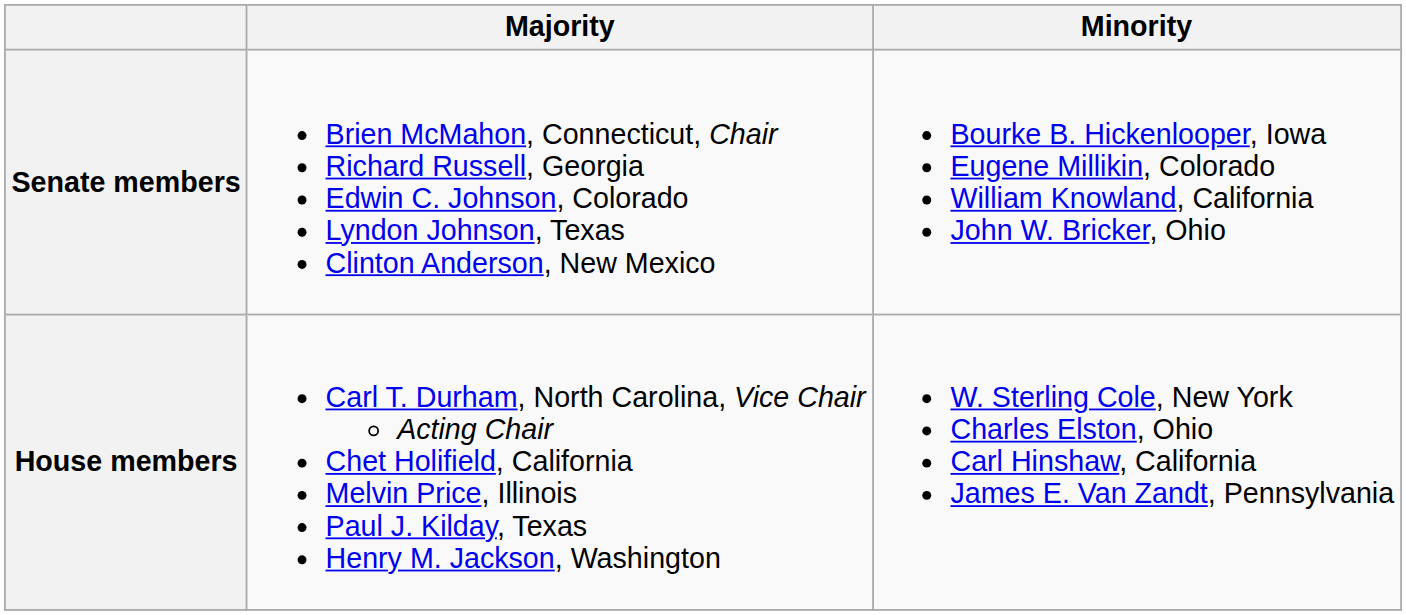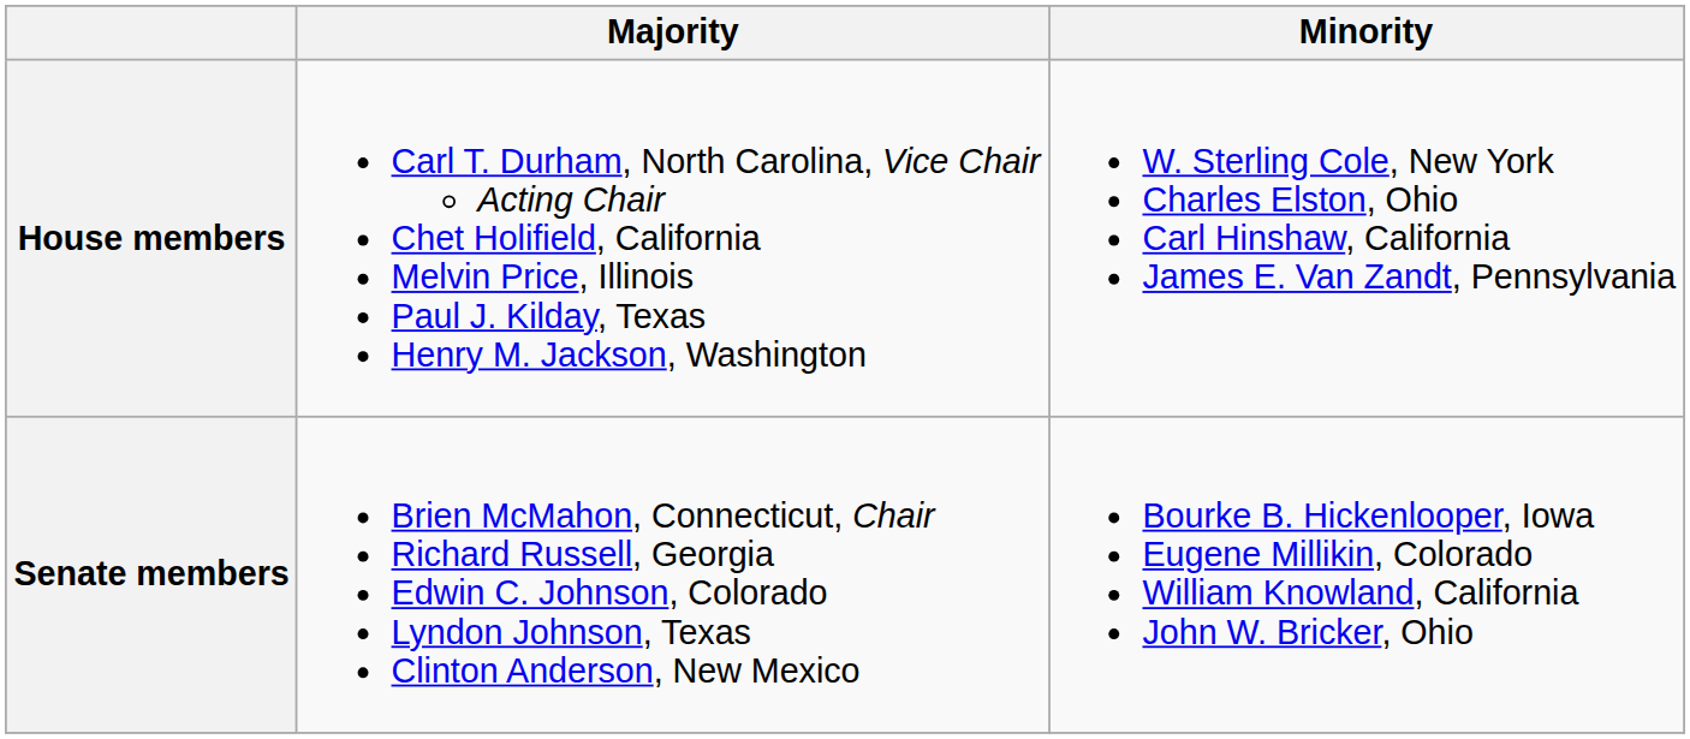rows swapped: Senate members <-> House members
